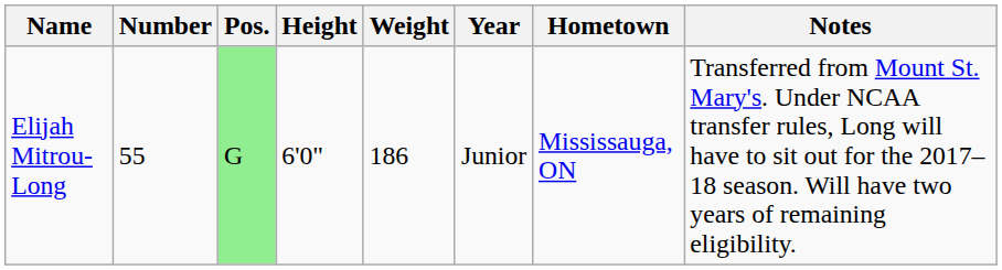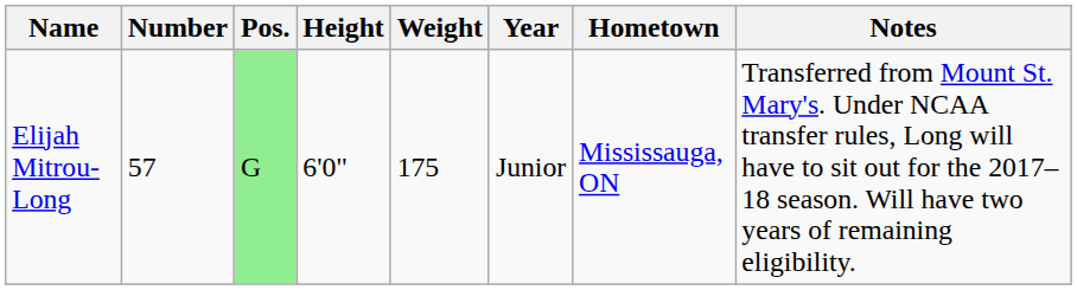Elijah Mitrou-Long | Number: 55 -> 57
Elijah Mitrou-Long | Weight: 186 -> 175
